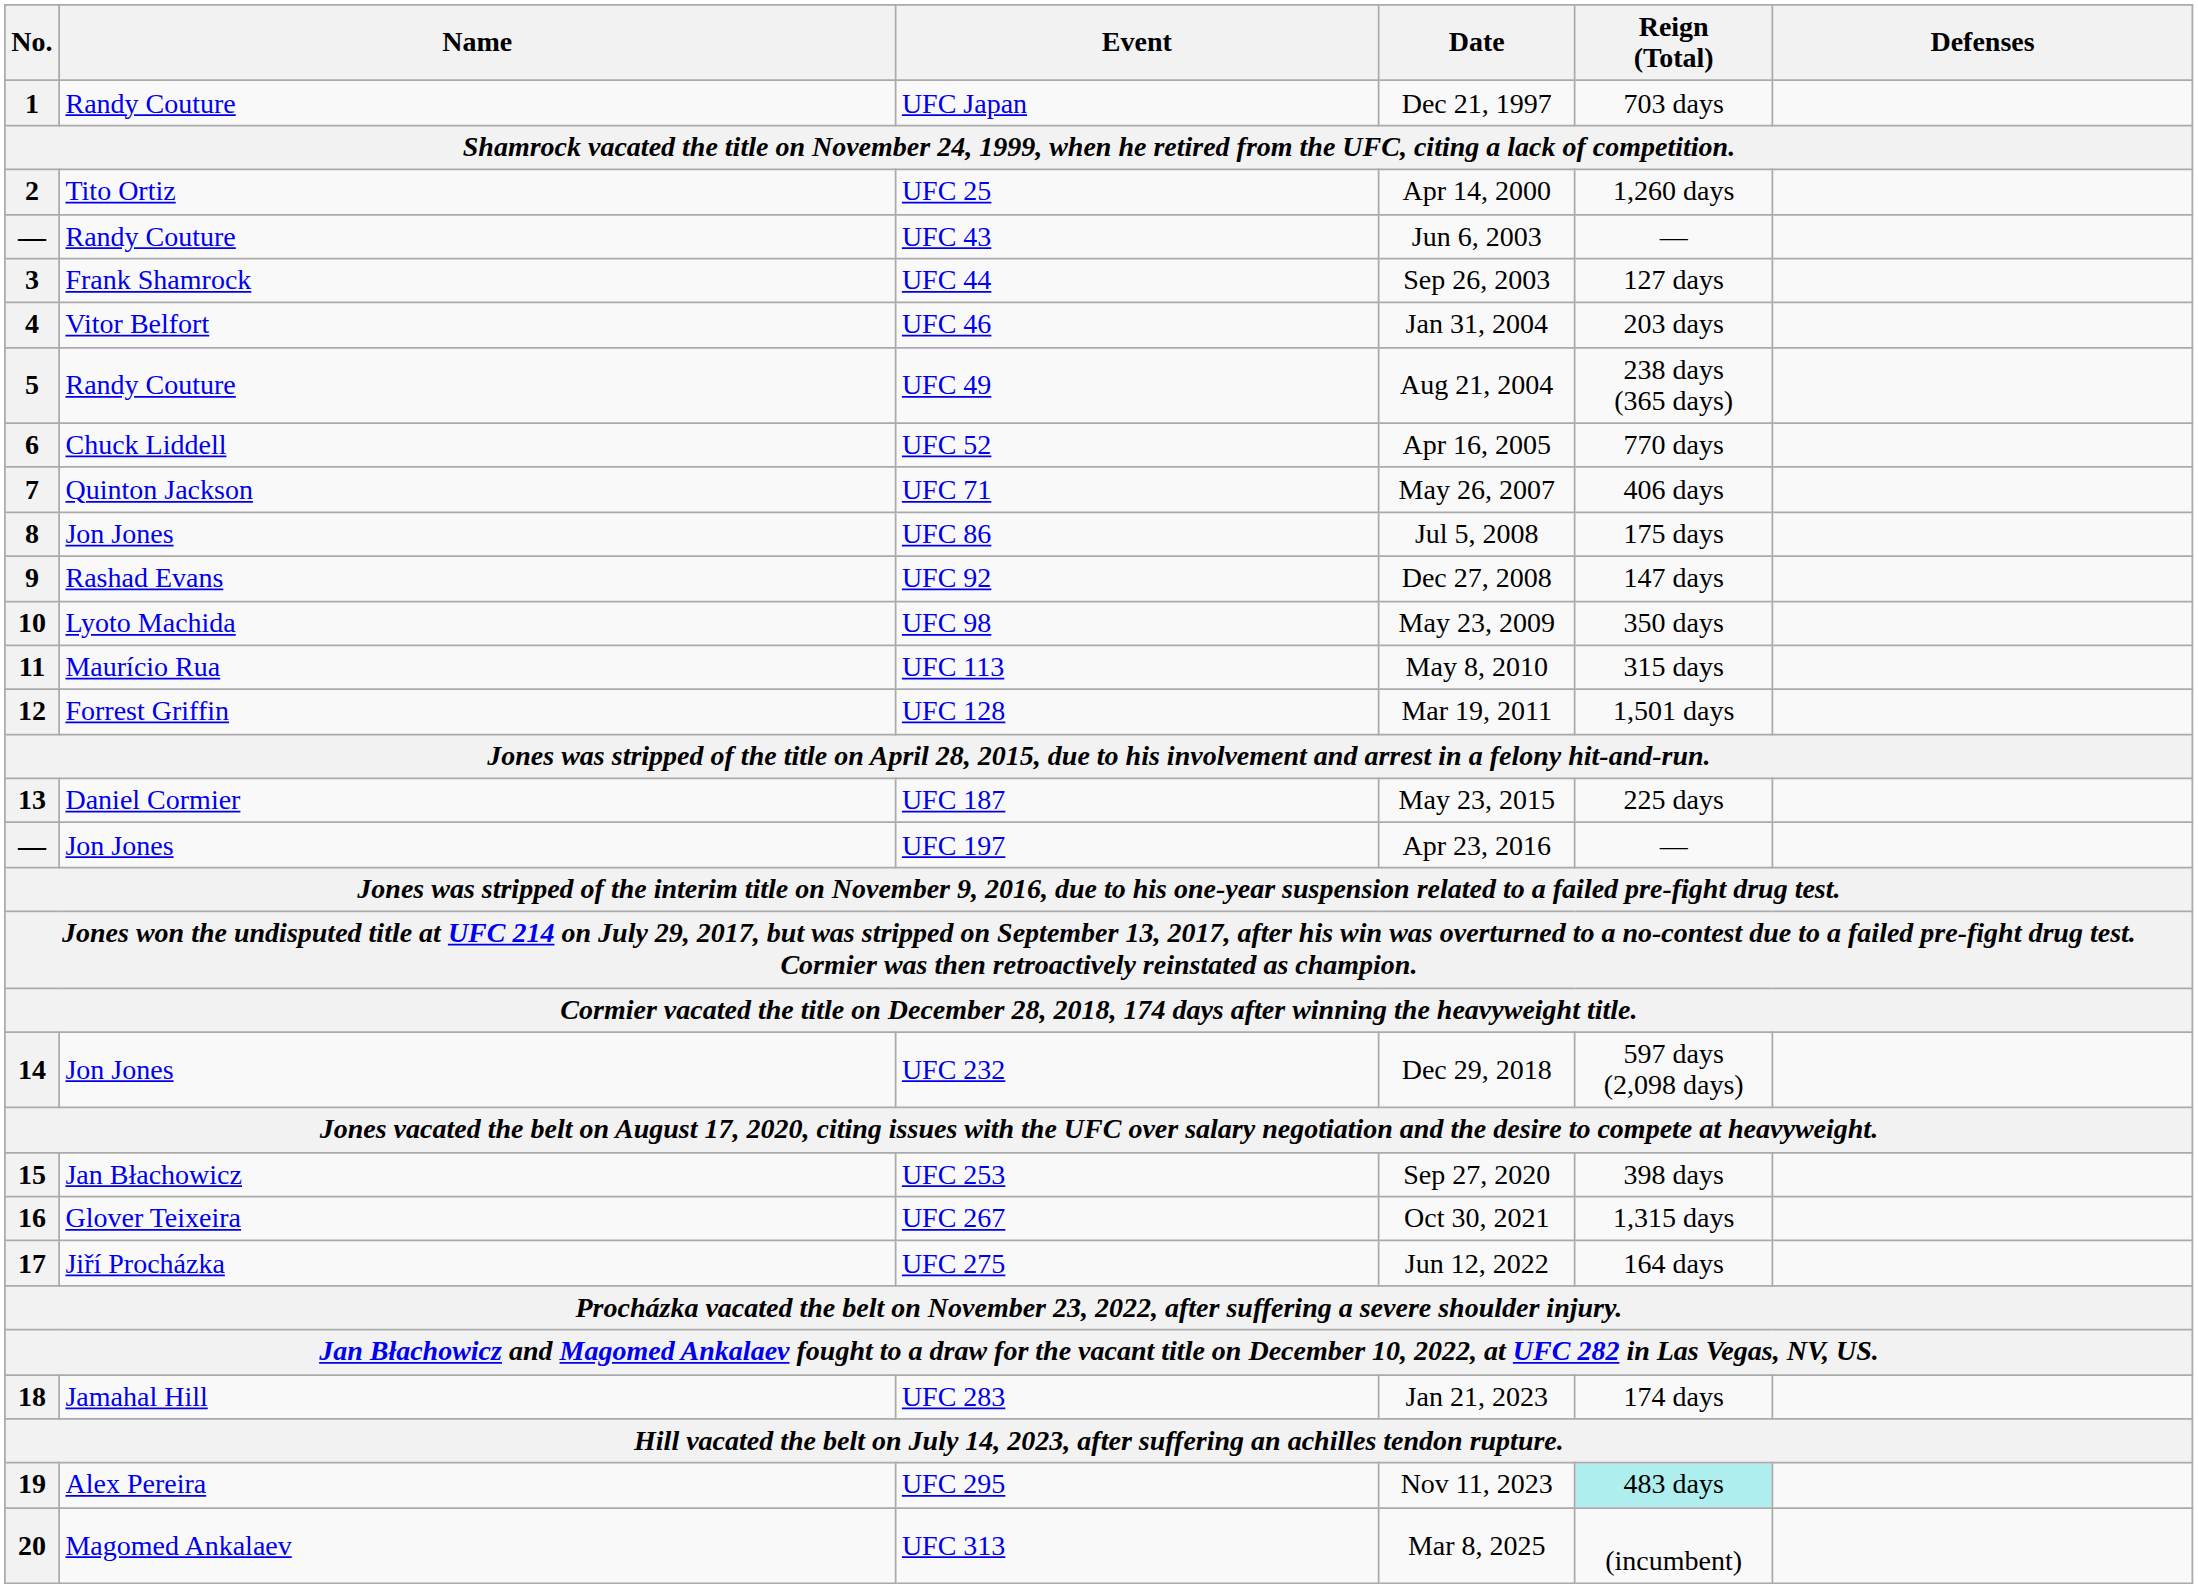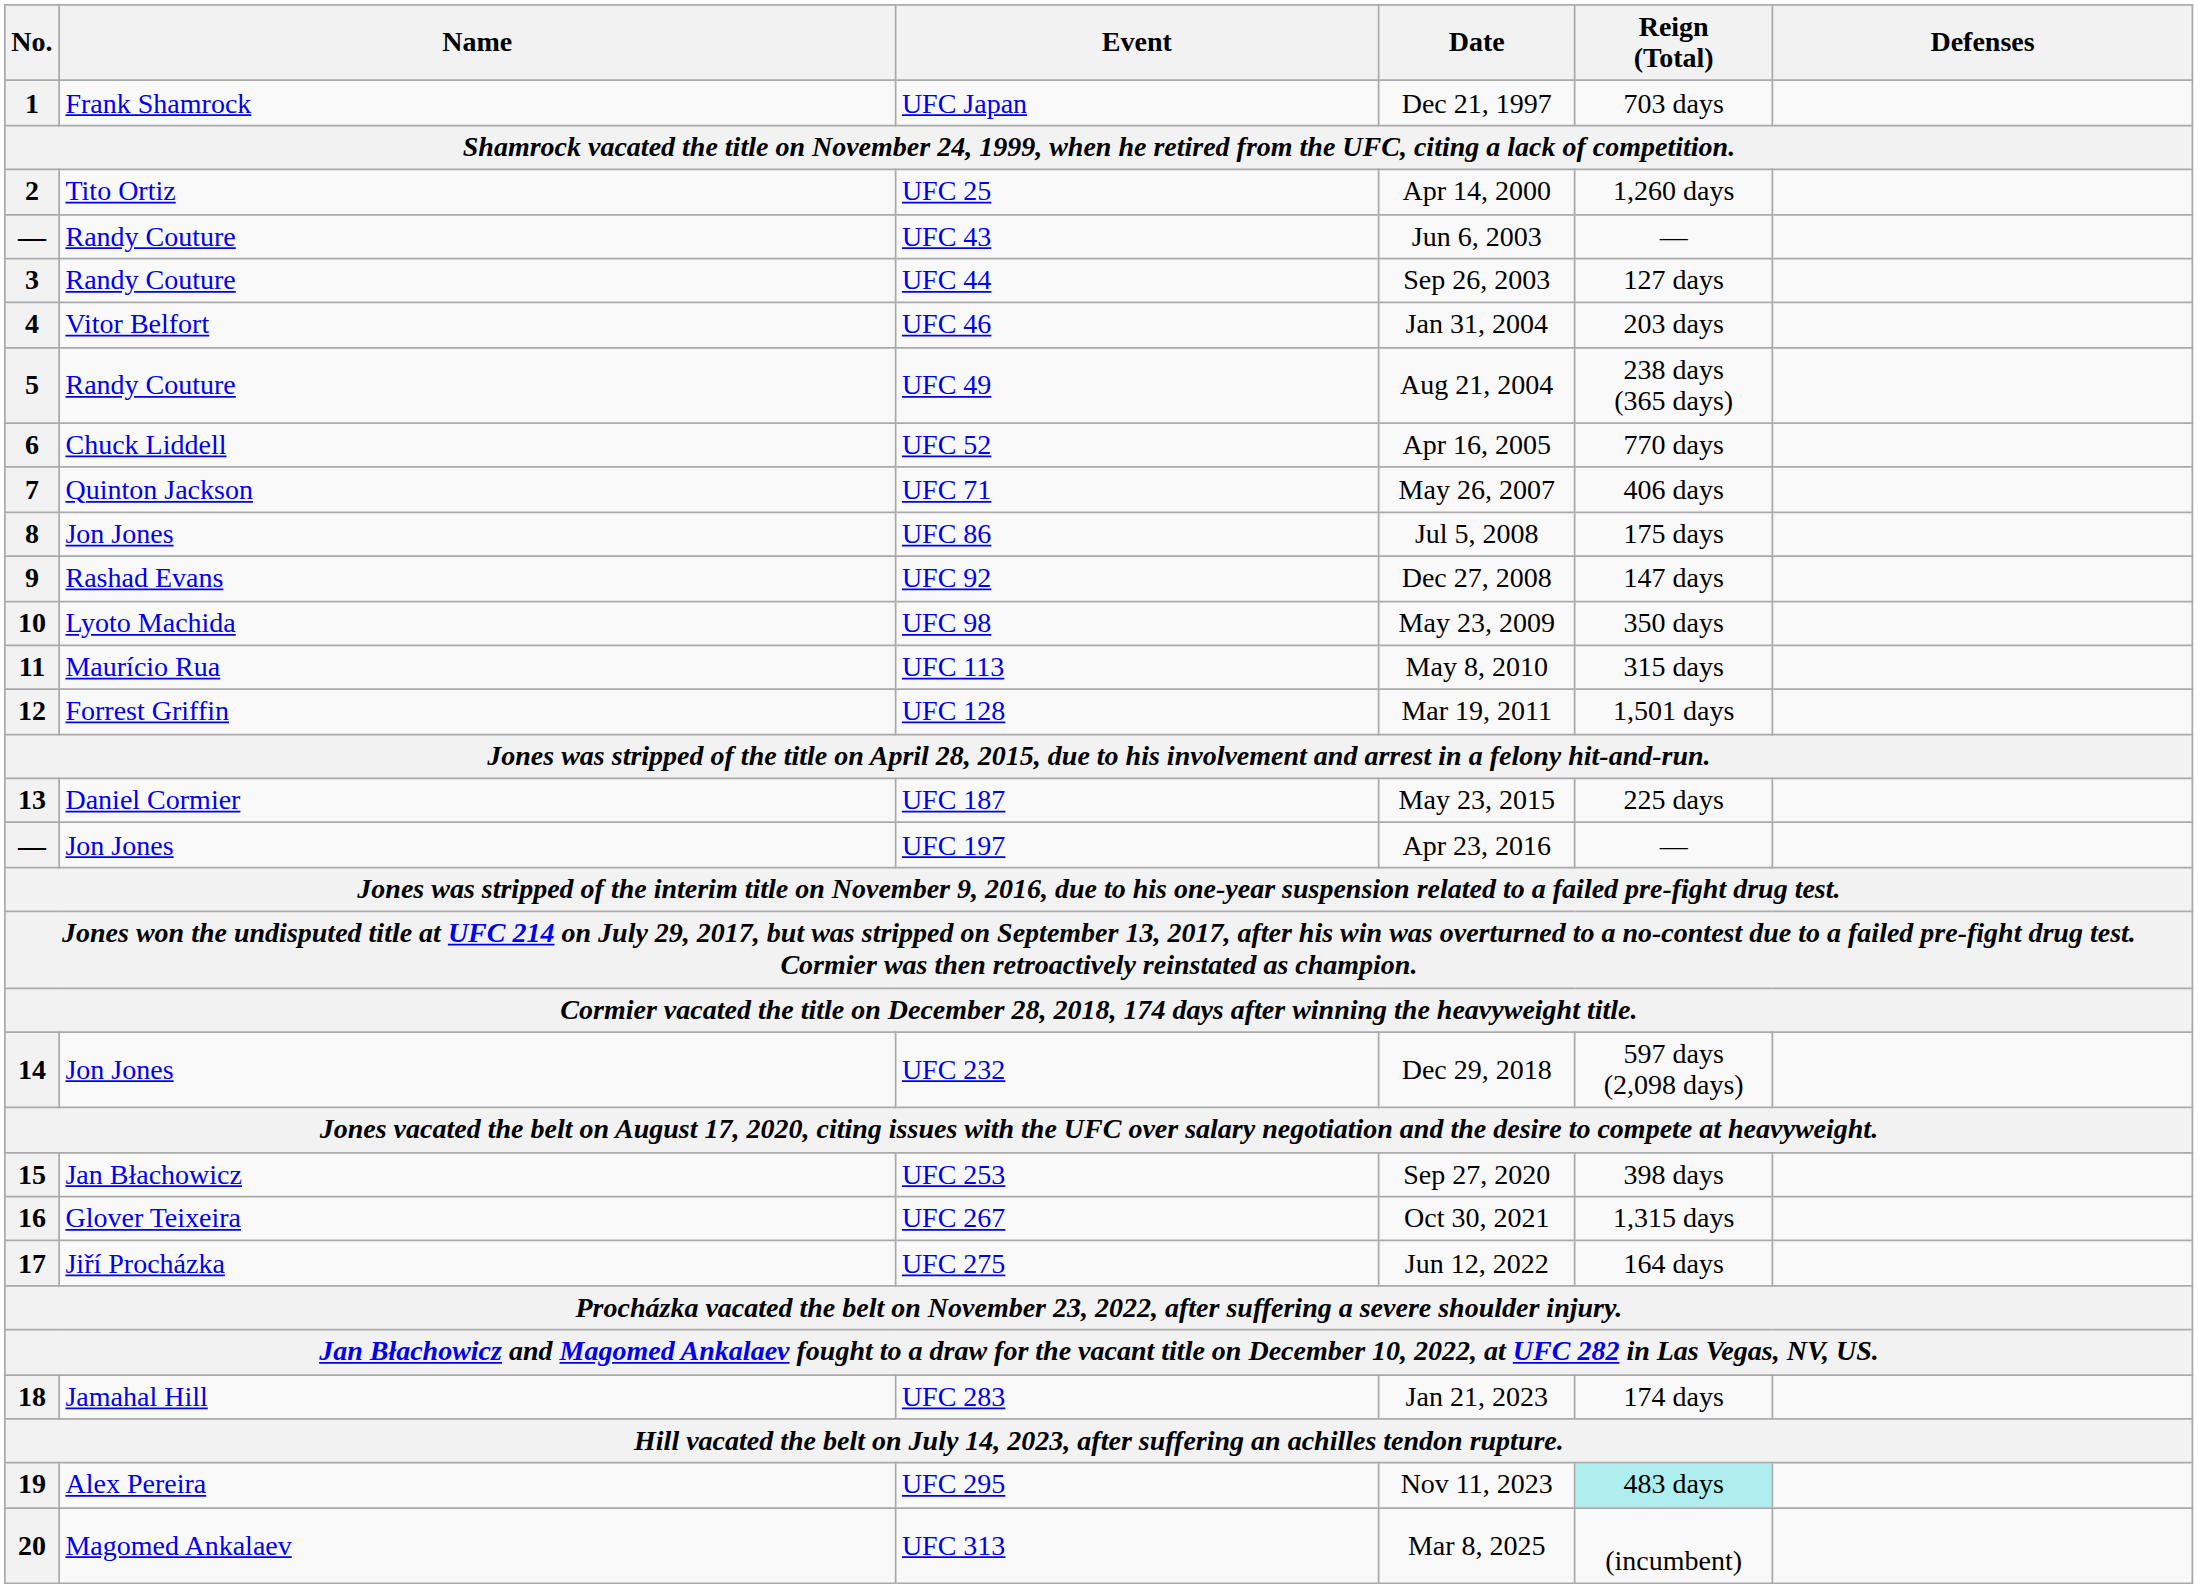1 | Name: Randy Couture -> Frank Shamrock
3 | Name: Frank Shamrock -> Randy Couture
